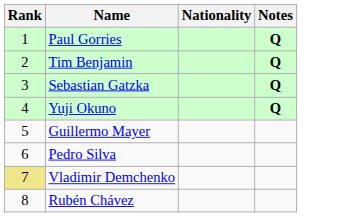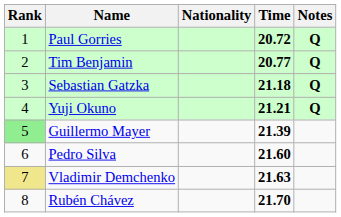+ column: Time | 20.72 | 20.77 | 21.18 | 21.21 | 21.39 | 21.60 | 21.63 | 21.70
Guillermo Mayer | Rank: no background -> lightgreen background
